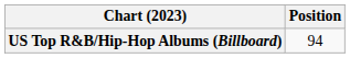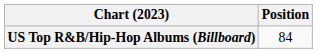US Top R&B/Hip-Hop Albums (Billboard) | Position: 94 -> 84
